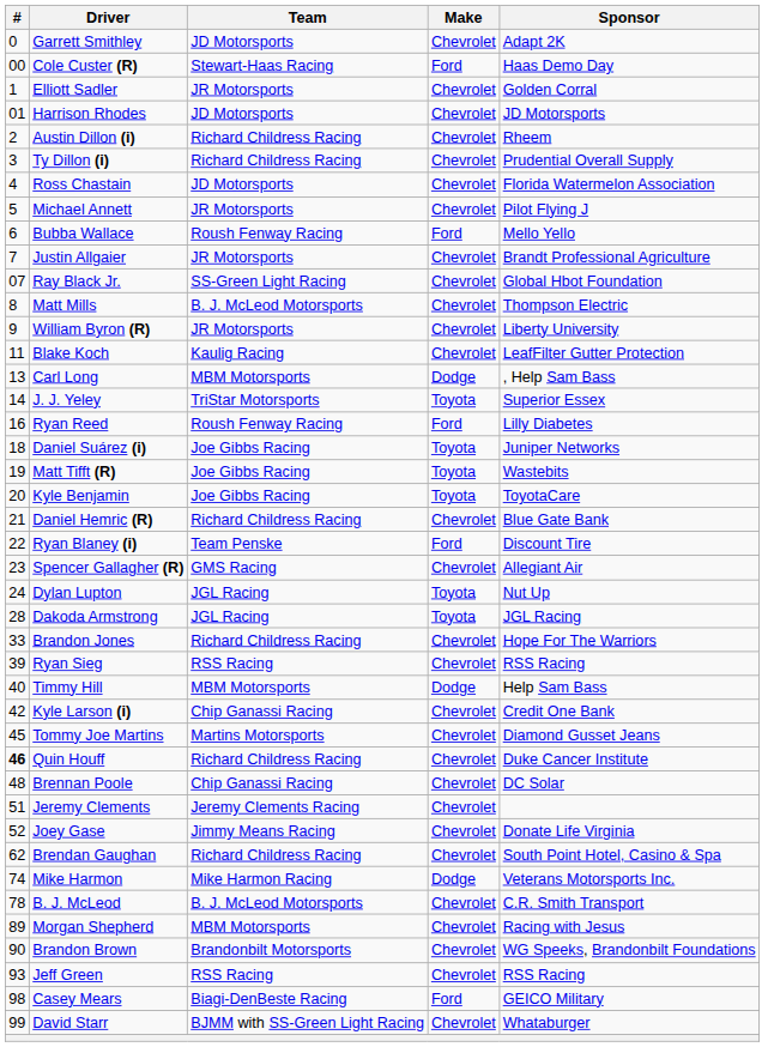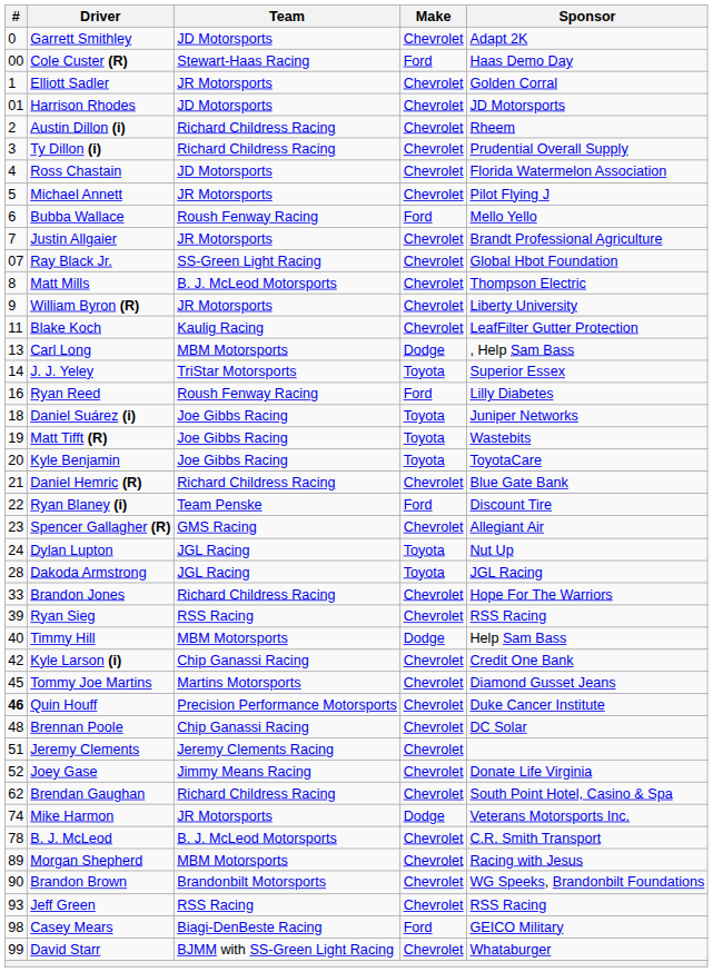Quin Houff | Team: Richard Childress Racing -> Precision Performance Motorsports
Mike Harmon | Team: Mike Harmon Racing -> JR Motorsports
